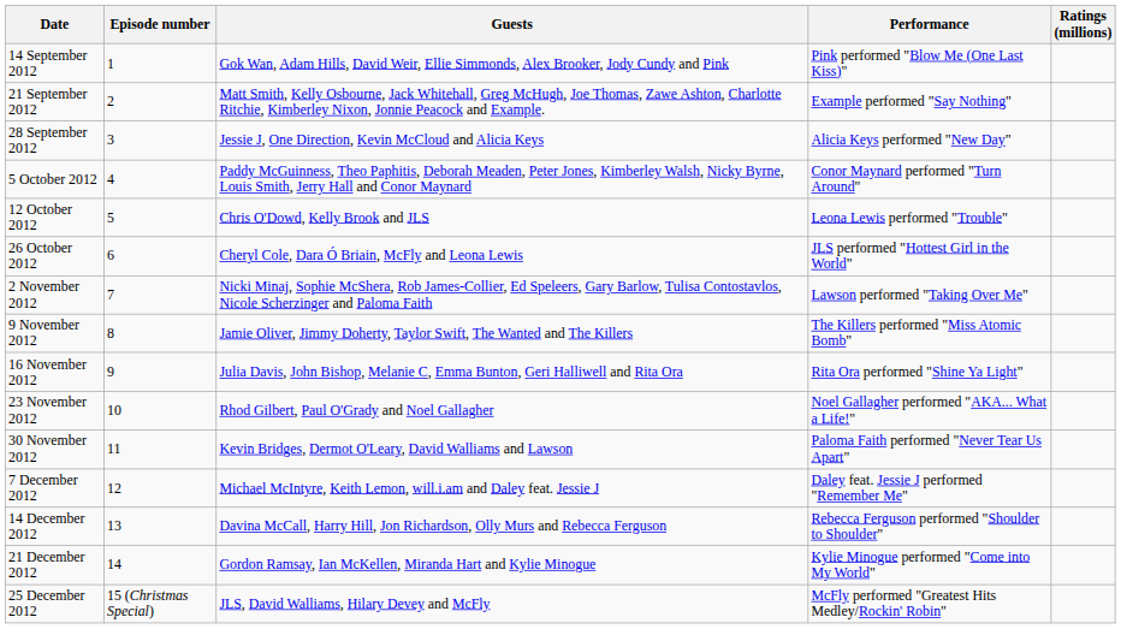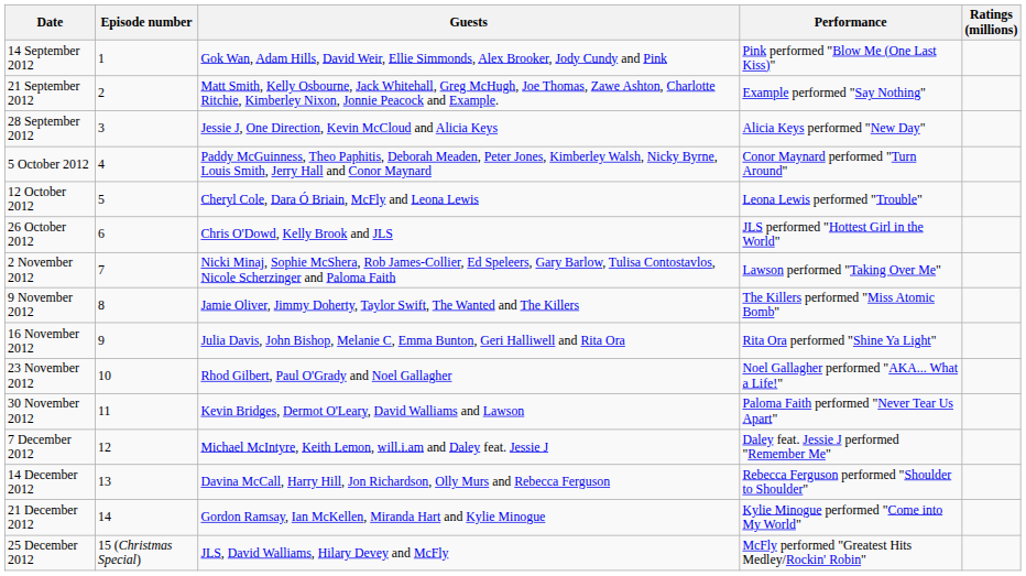12 October 2012 | Guests: Chris O'Dowd, Kelly Brook and JLS -> Cheryl Cole, Dara Ó Briain, McFly and Leona Lewis
26 October 2012 | Guests: Cheryl Cole, Dara Ó Briain, McFly and Leona Lewis -> Chris O'Dowd, Kelly Brook and JLS
